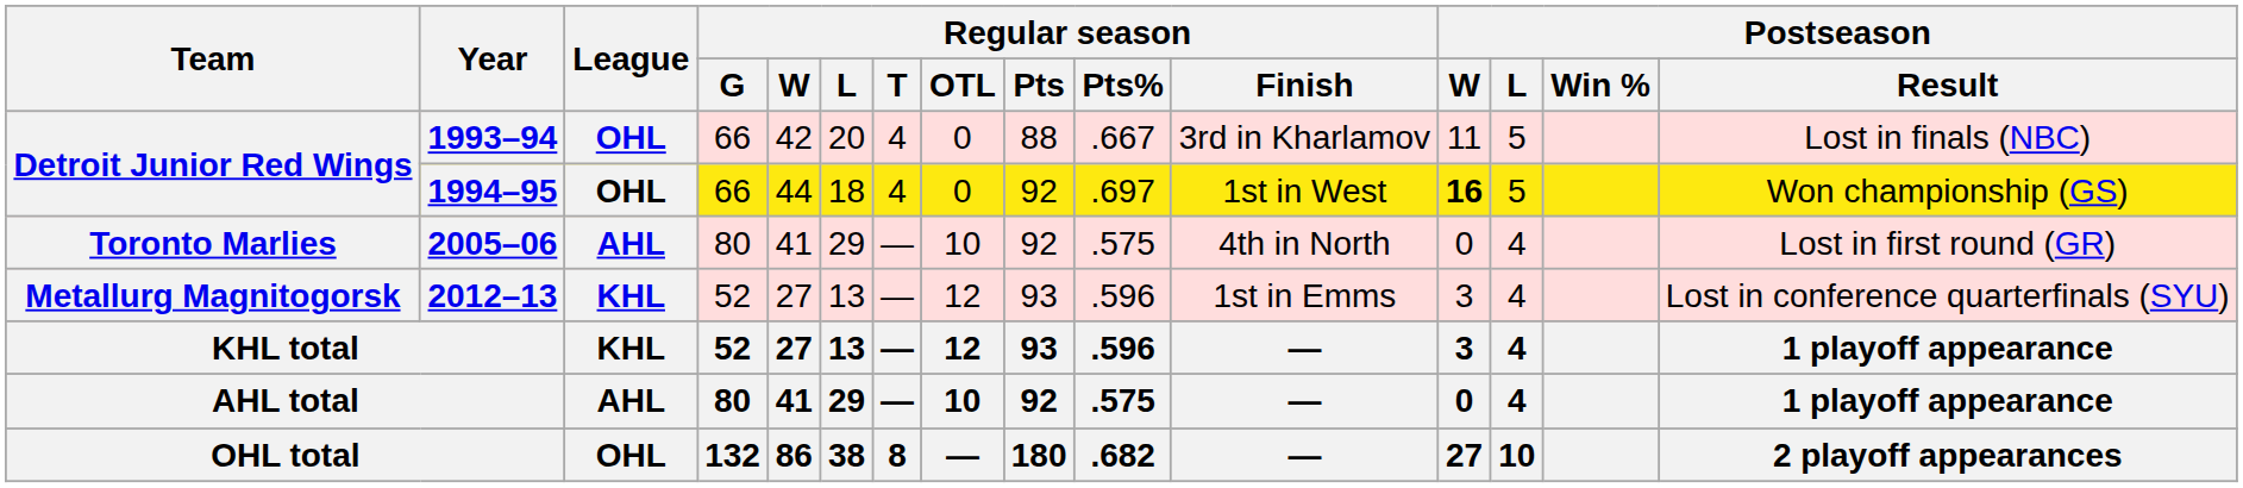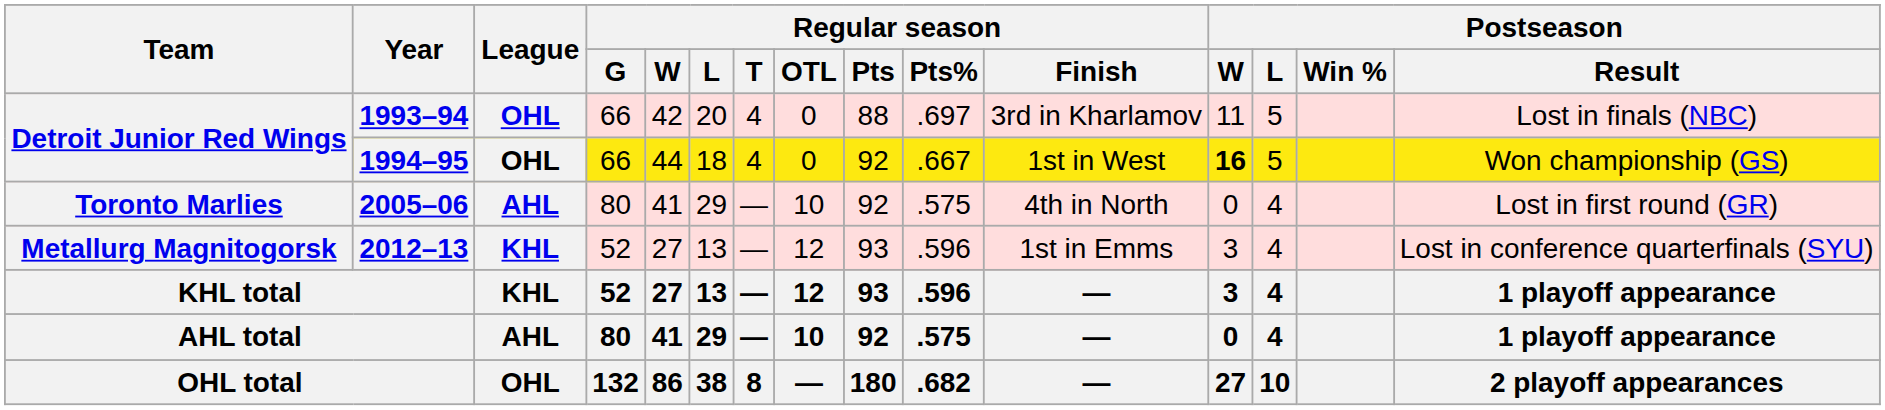1993–94 | Regular season / Pts%: .667 -> .697
1994–95 | Regular season / Pts%: .697 -> .667
